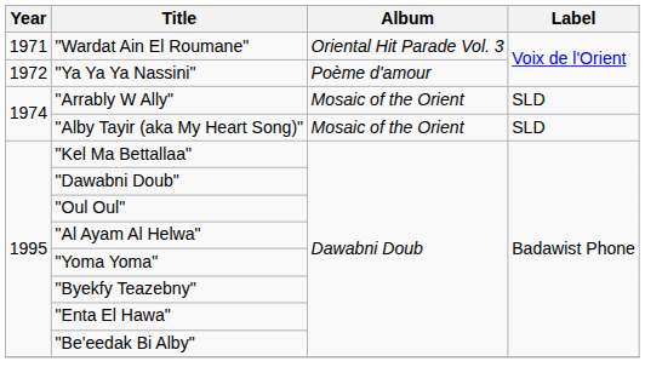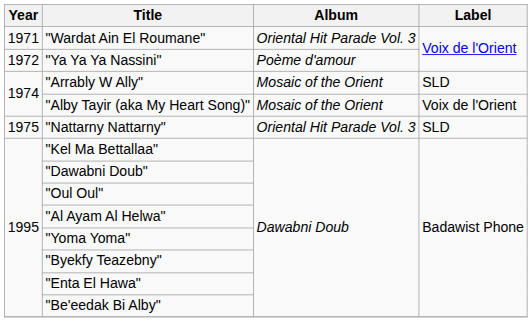"Alby Tayir (aka My Heart Song)" | Label: SLD -> Voix de l'Orient
+ row: 1975 | "Nattarny Nattarny" | Oriental Hit Parade Vol. 3 | SLD
